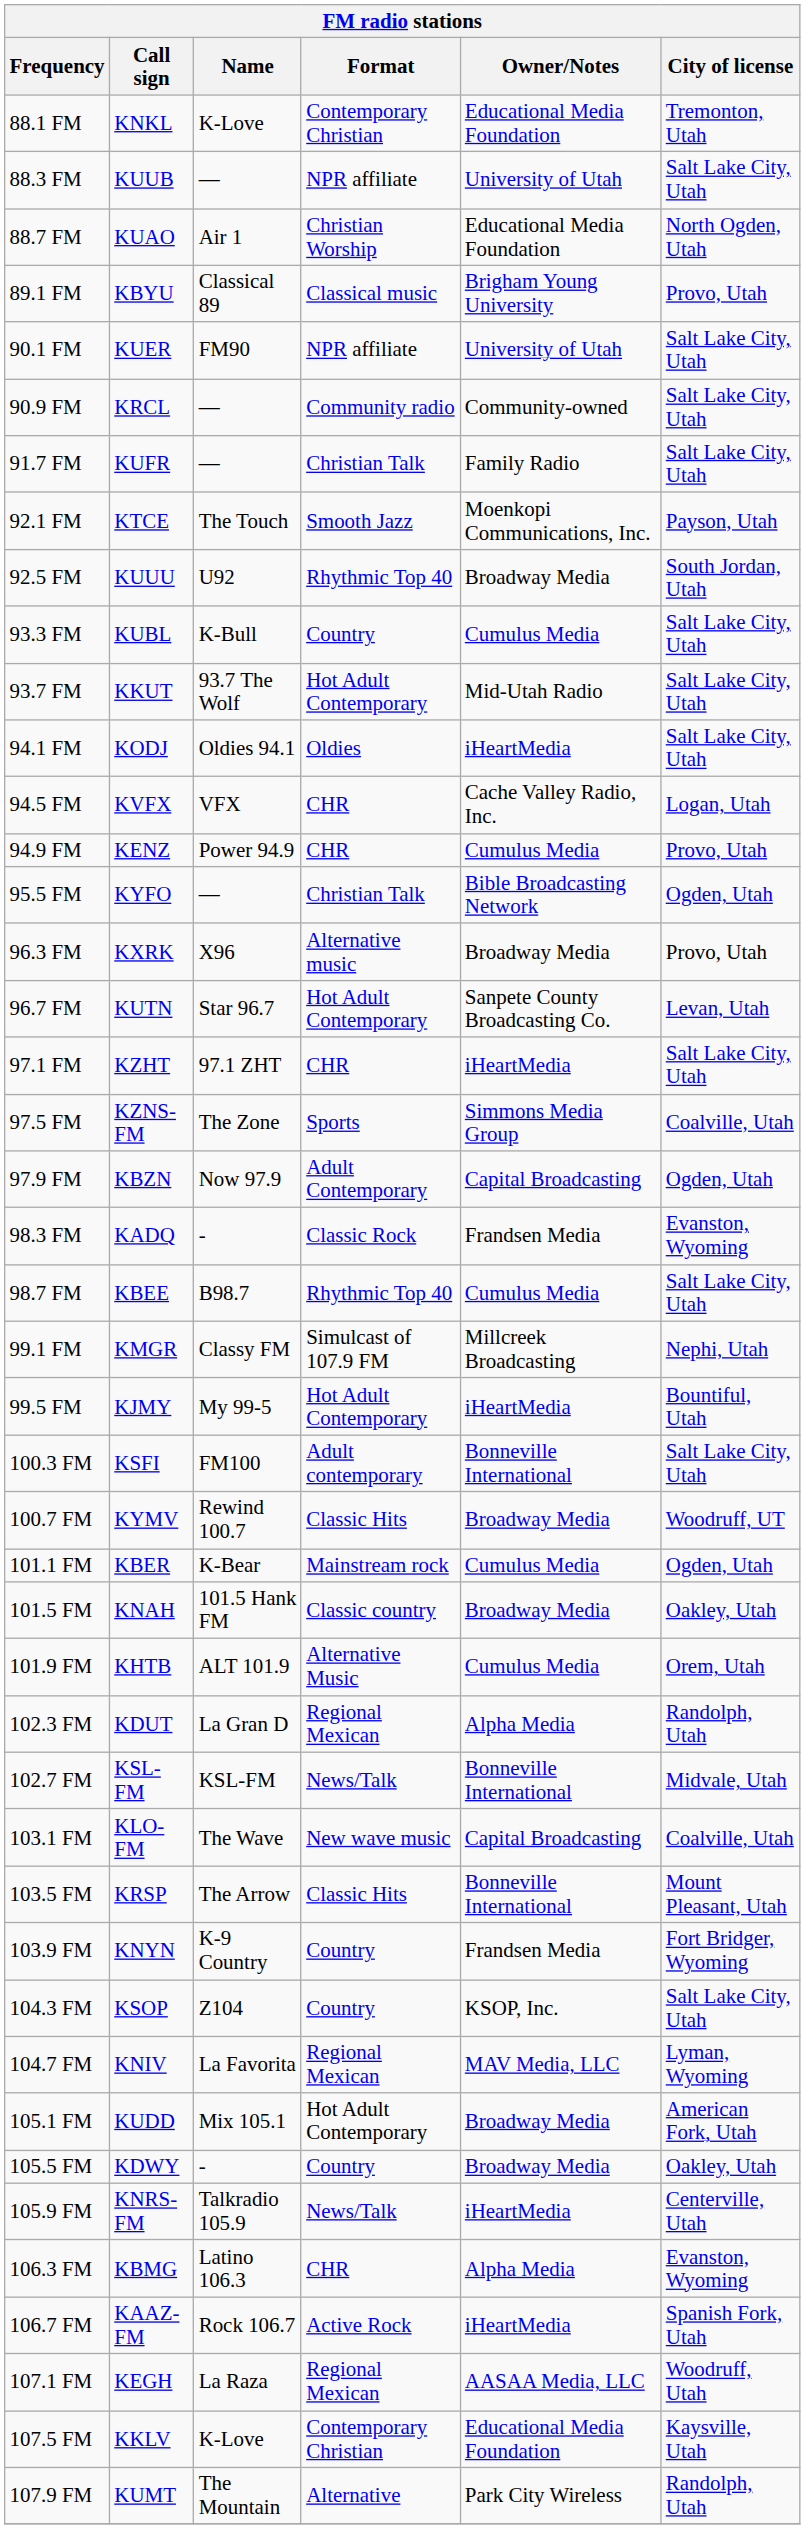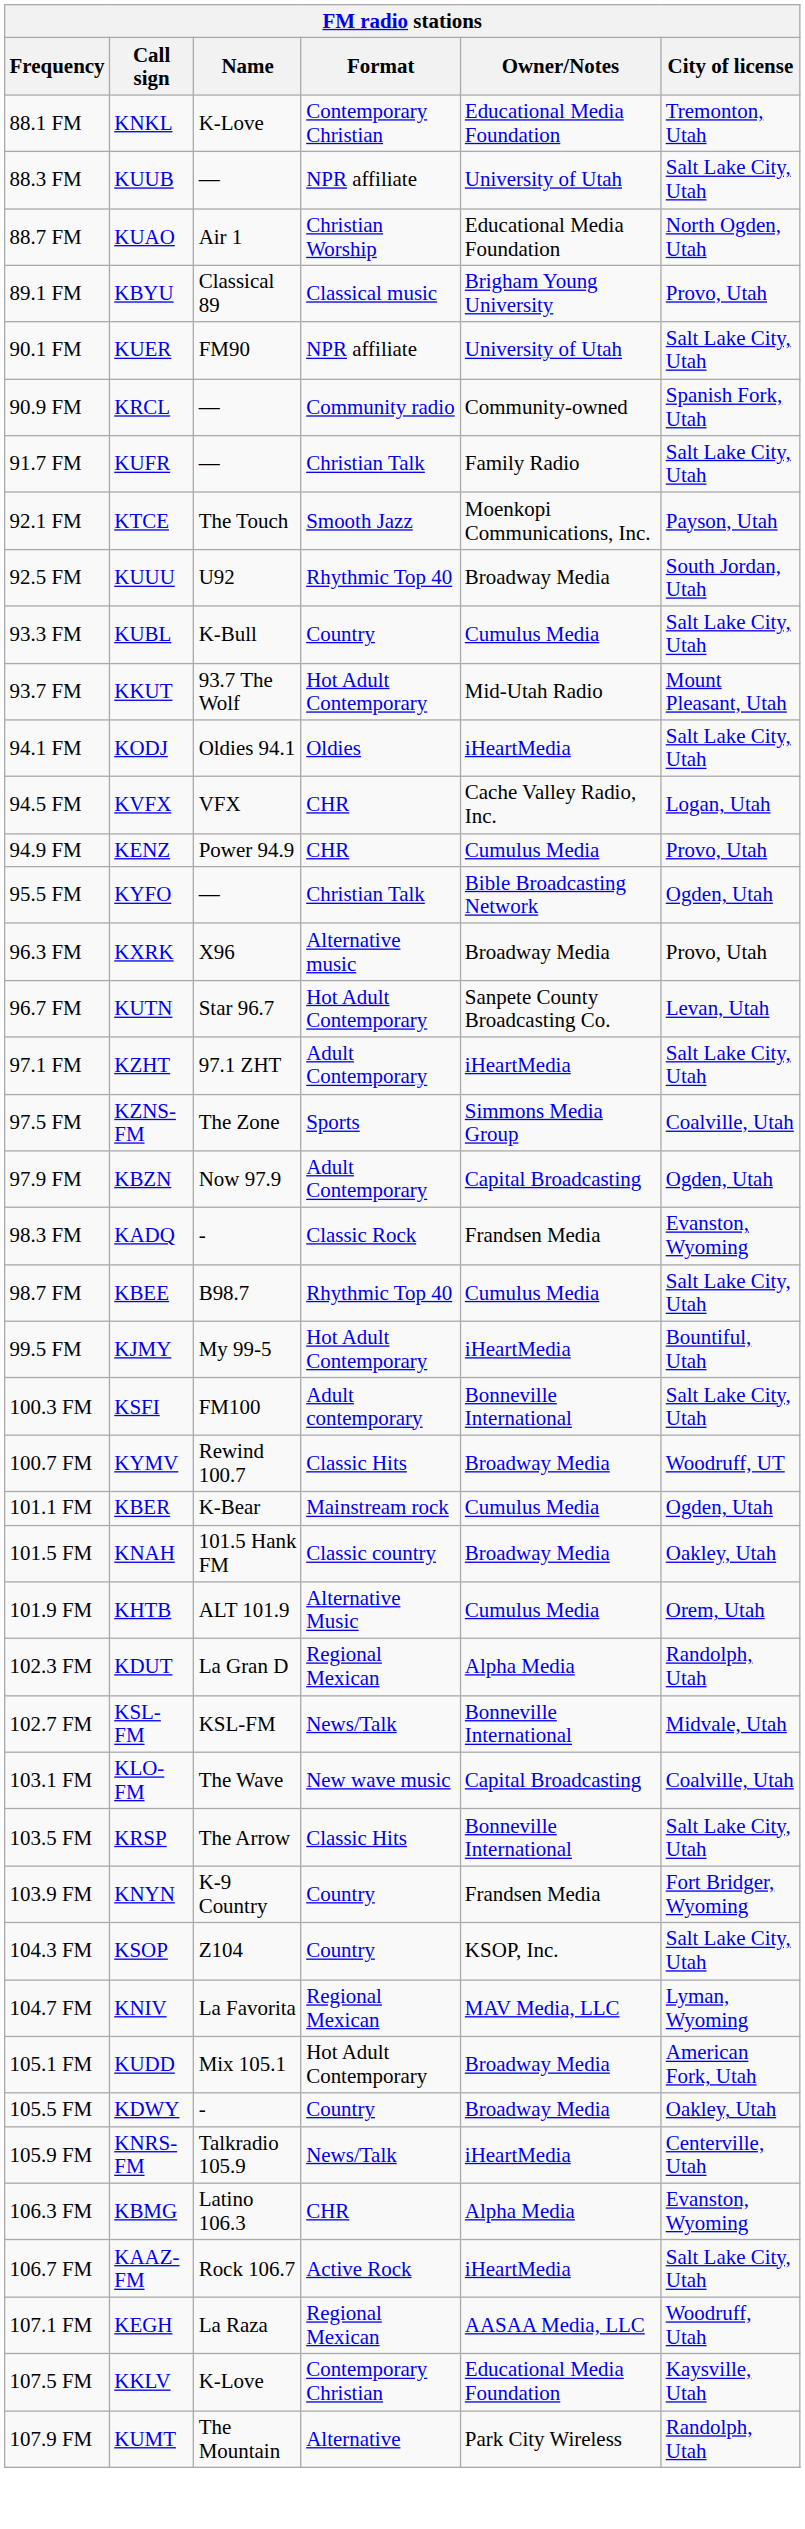90.9 FM | City of license: Salt Lake City, Utah -> Spanish Fork, Utah
93.7 FM | City of license: Salt Lake City, Utah -> Mount Pleasant, Utah
97.1 FM | Format: CHR -> Adult Contemporary
- row: 99.1 FM | KMGR | Classy FM | Simulcast of 107.9 FM | Millcreek Broadcasting | Nephi, Utah
103.5 FM | City of license: Mount Pleasant, Utah -> Salt Lake City, Utah
106.7 FM | City of license: Spanish Fork, Utah -> Salt Lake City, Utah
